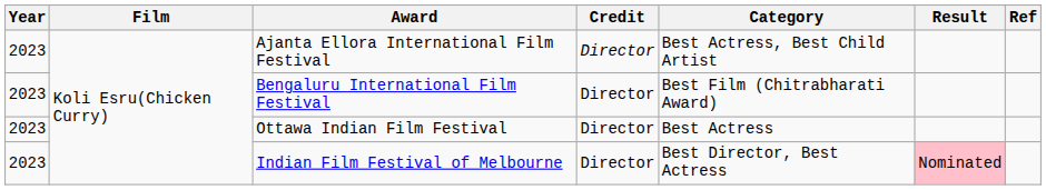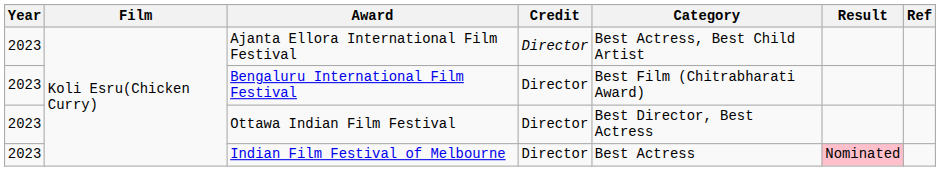Ottawa Indian Film Festival | Category: Best Actress -> Best Director, Best Actress
Indian Film Festival of Melbourne | Category: Best Director, Best Actress -> Best Actress
